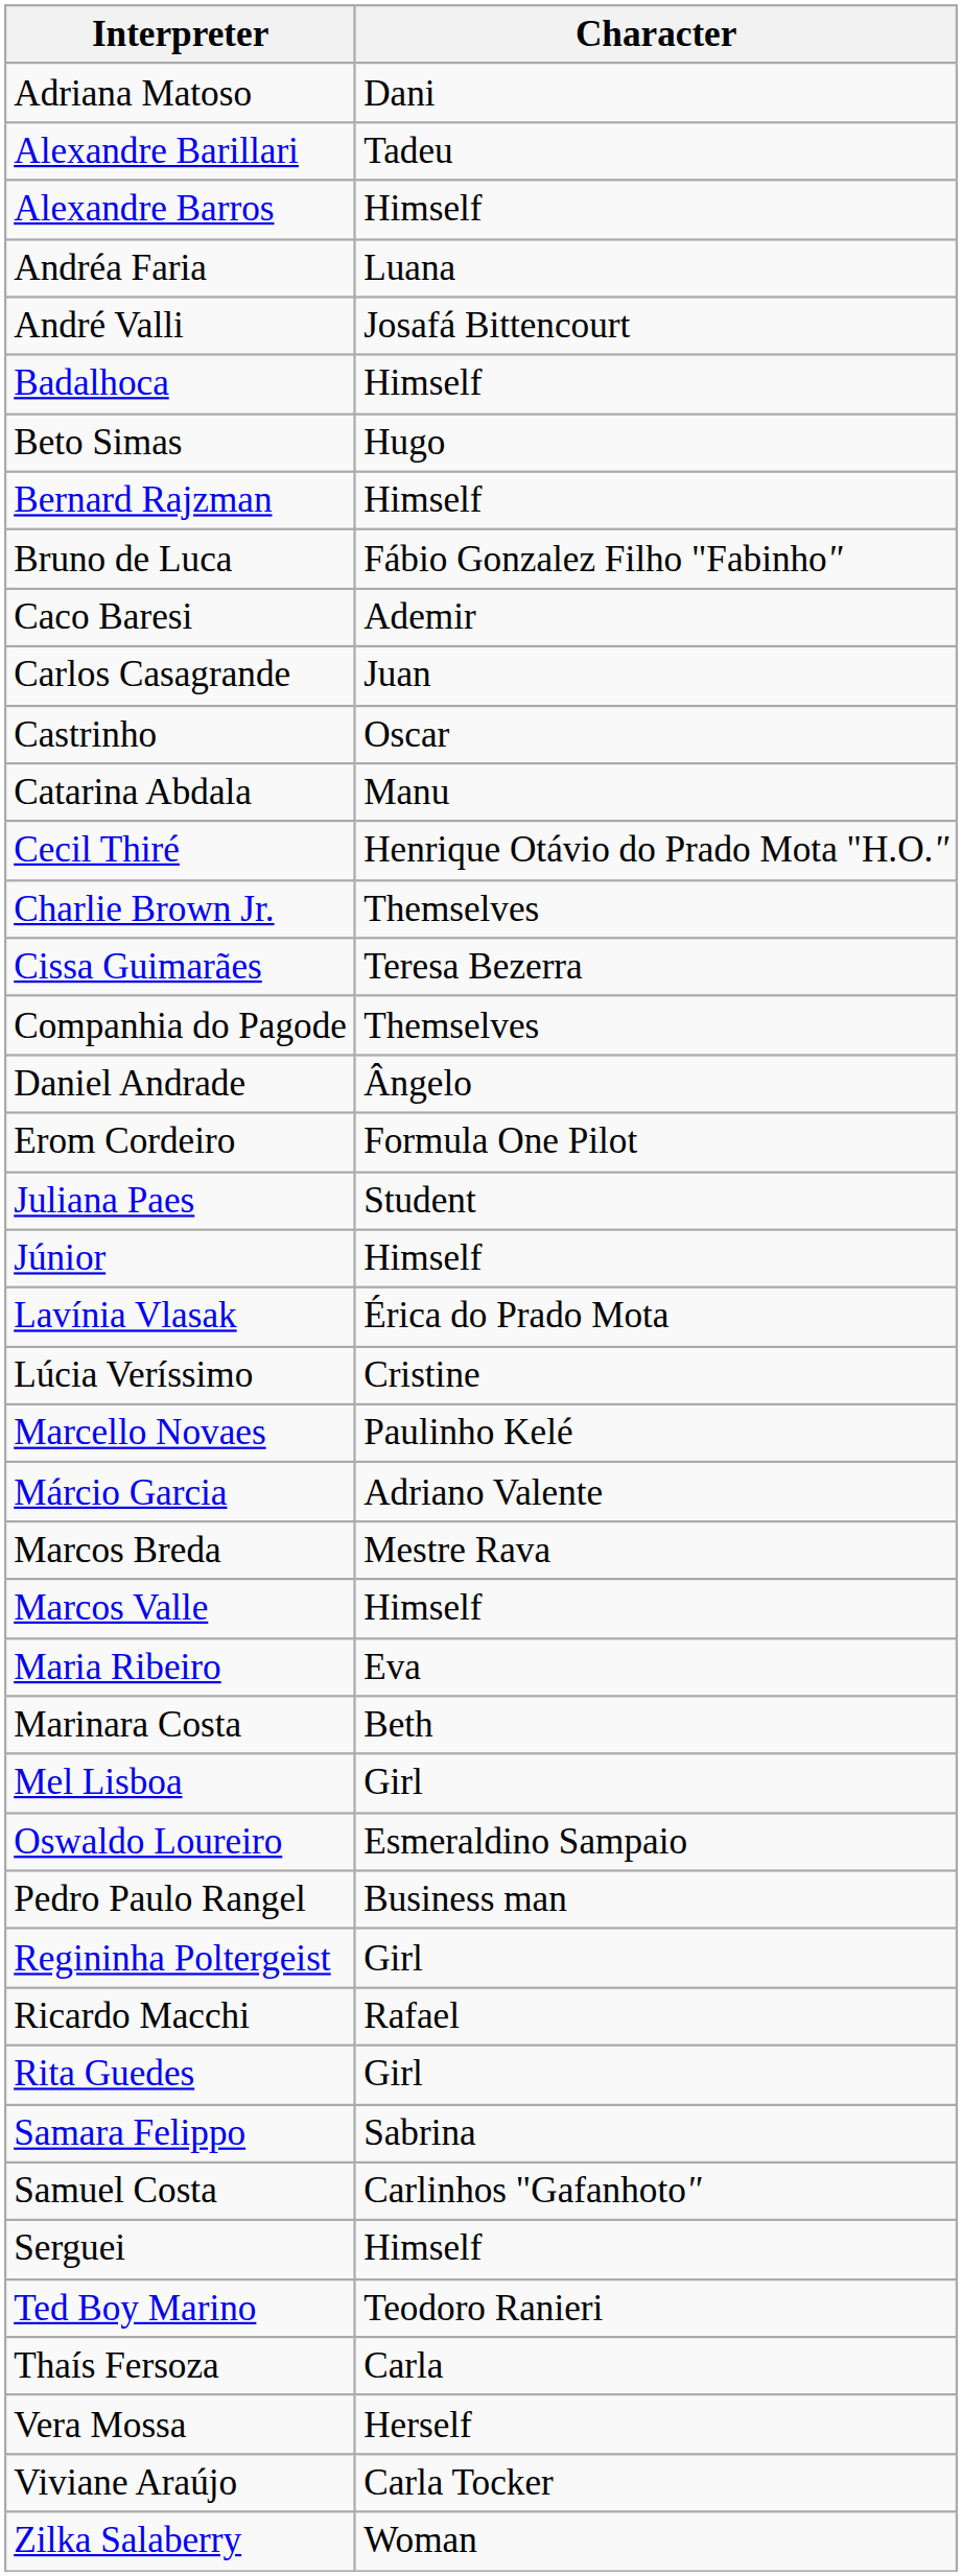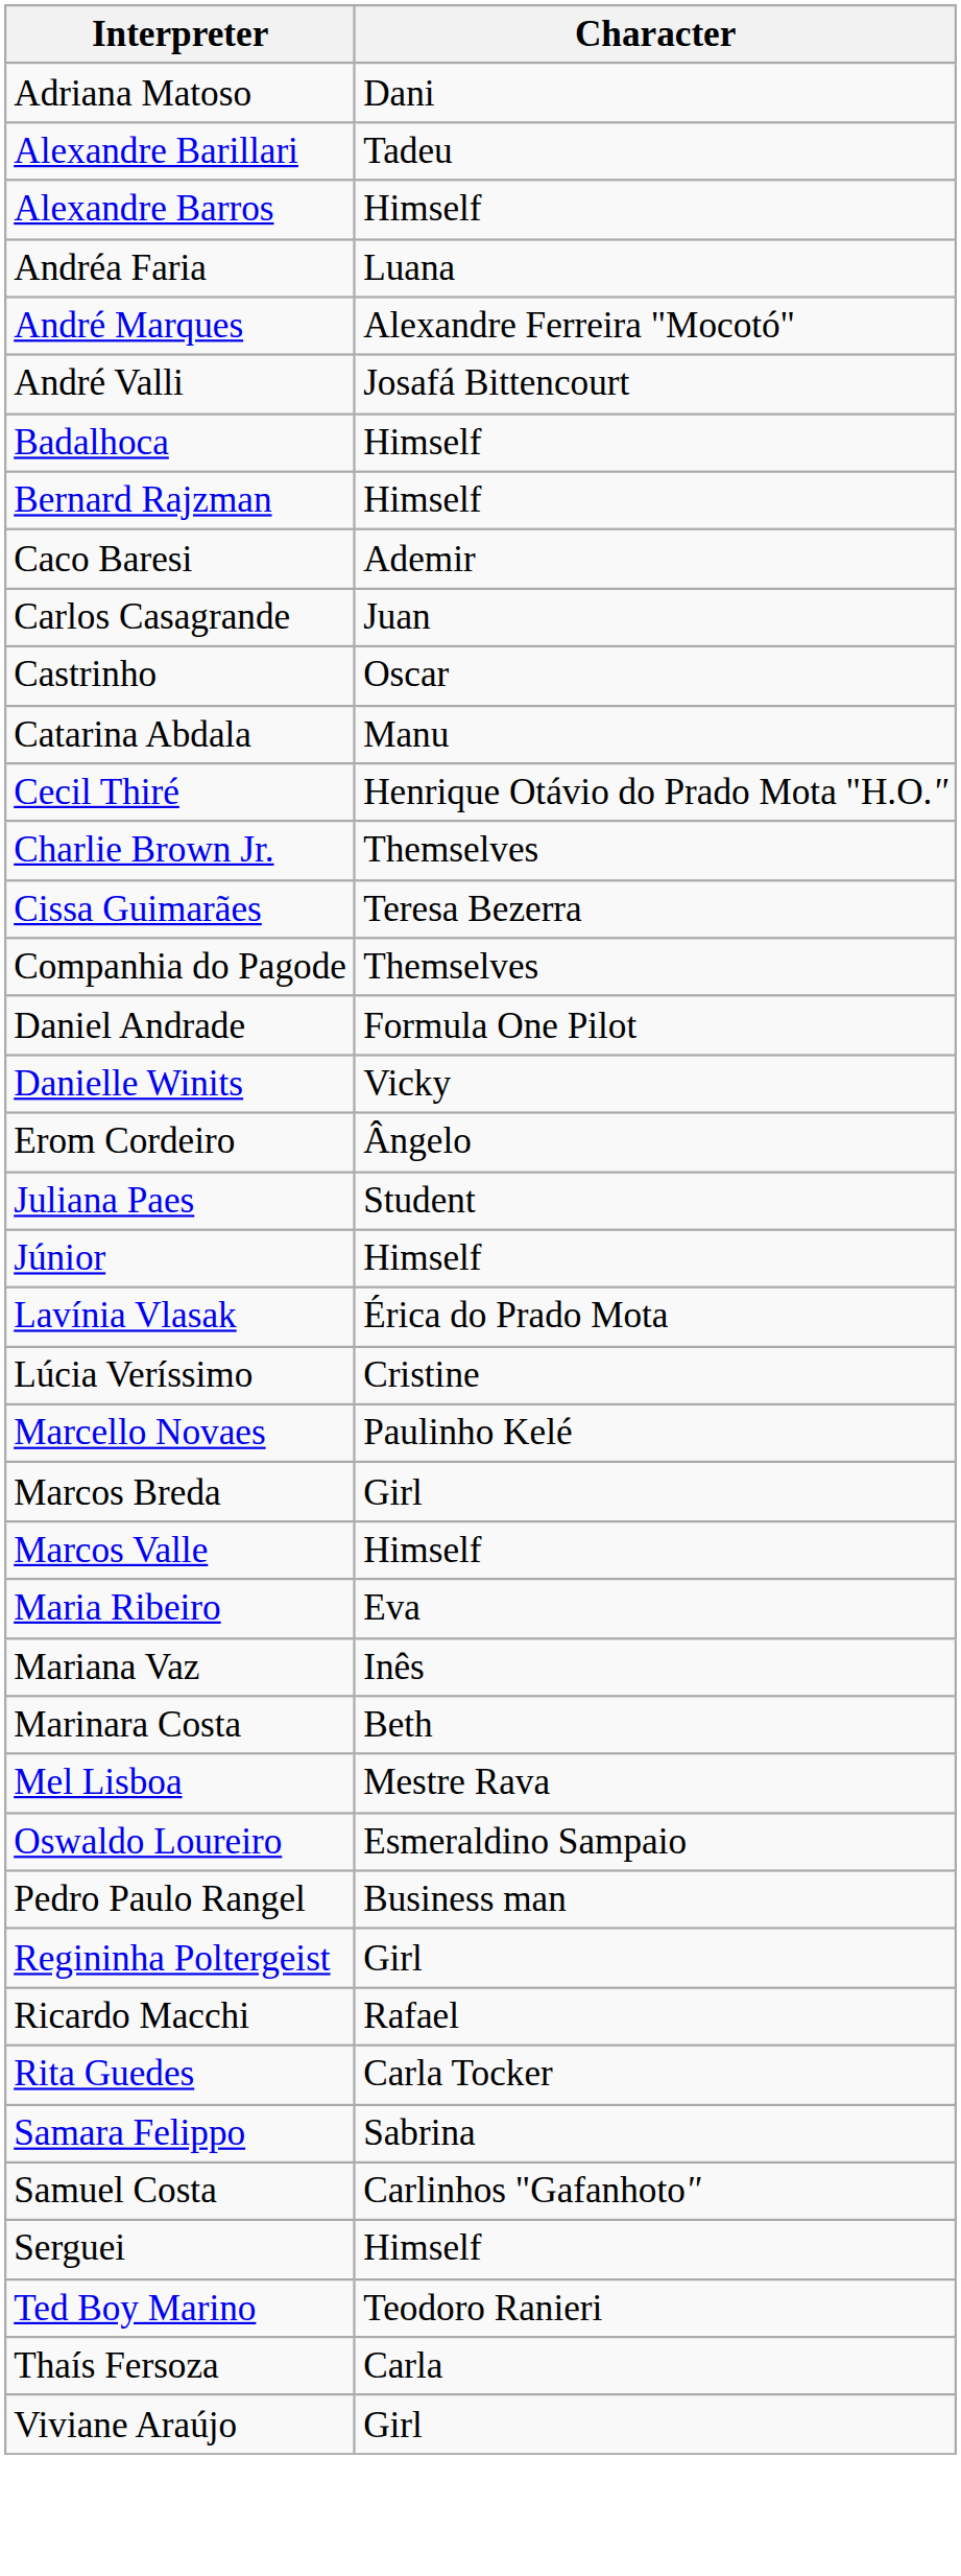+ row: André Marques | Alexandre Ferreira "Mocotó"
- row: Beto Simas | Hugo
- row: Bruno de Luca | Fábio Gonzalez Filho "Fabinho"
Daniel Andrade | Character: Ângelo -> Formula One Pilot
+ row: Danielle Winits | Vicky
Erom Cordeiro | Character: Formula One Pilot -> Ângelo
- row: Márcio Garcia | Adriano Valente
Marcos Breda | Character: Mestre Rava -> Girl
+ row: Mariana Vaz | Inês
Mel Lisboa | Character: Girl -> Mestre Rava
Rita Guedes | Character: Girl -> Carla Tocker
- row: Vera Mossa | Herself
Viviane Araújo | Character: Carla Tocker -> Girl
- row: Zilka Salaberry | Woman
